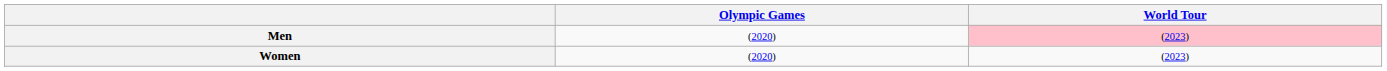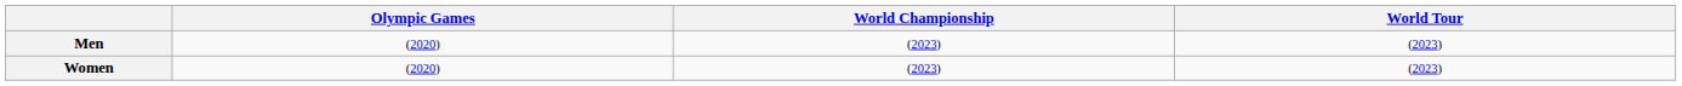+ column: World Championship | (2023) | (2023)
Men | World Tour: pink background -> no background
